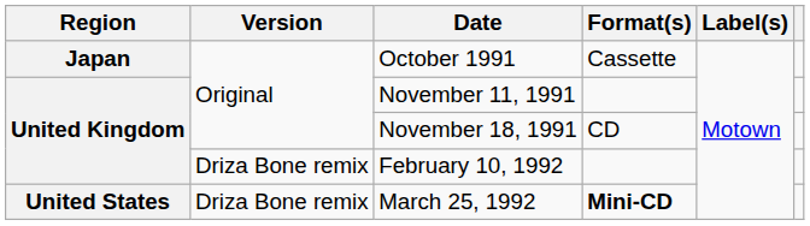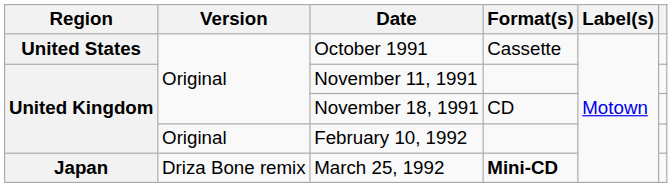October 1991 | Region: Japan -> United States
February 10, 1992 | Version: Driza Bone remix -> Original
March 25, 1992 | Region: United States -> Japan
